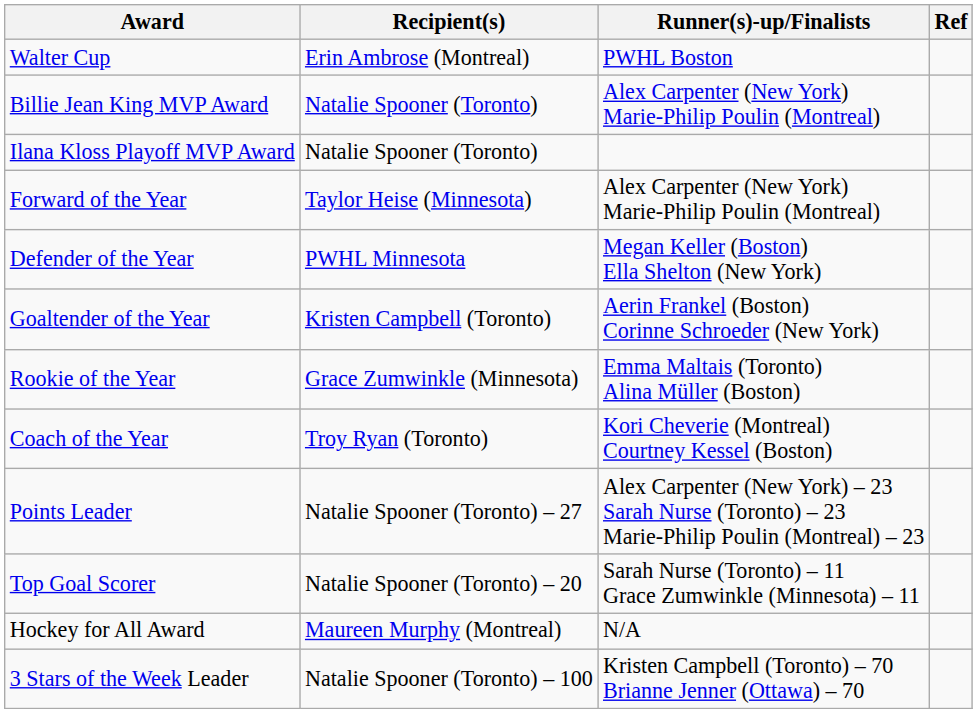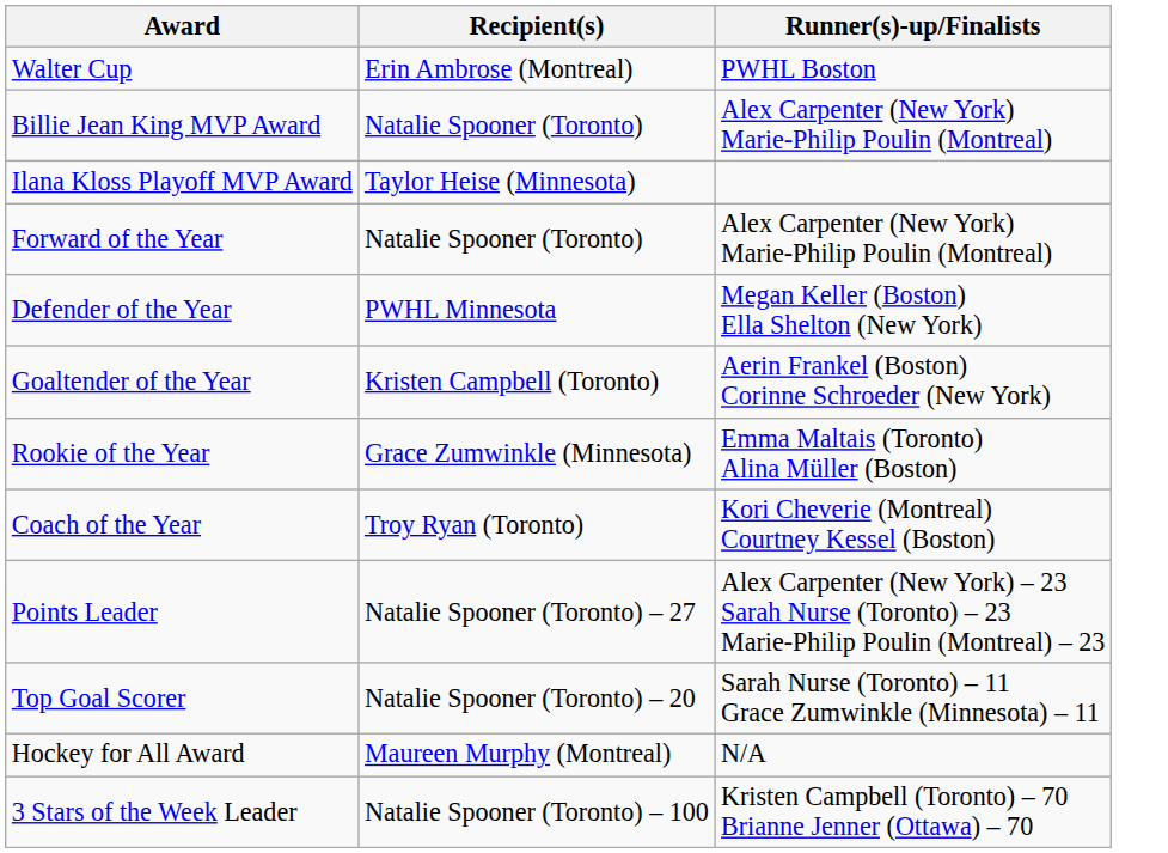- column: Ref
Ilana Kloss Playoff MVP Award | Recipient(s): Natalie Spooner (Toronto) -> Taylor Heise (Minnesota)
Forward of the Year | Recipient(s): Taylor Heise (Minnesota) -> Natalie Spooner (Toronto)
